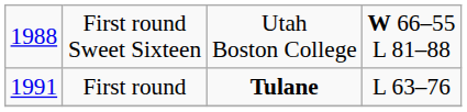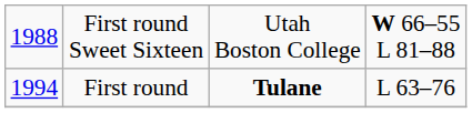First round | column 1: 1991 -> 1994
